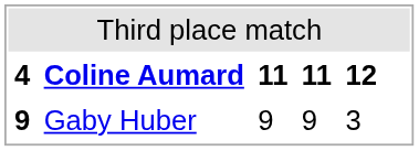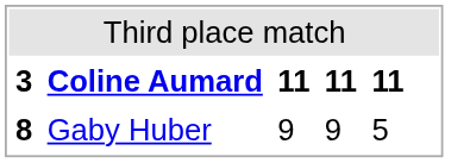Coline Aumard | column 1: 4 -> 3
Coline Aumard | column 5: 12 -> 11
Gaby Huber | column 1: 9 -> 8
Gaby Huber | column 5: 3 -> 5
